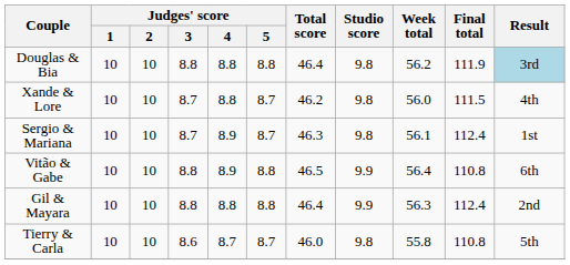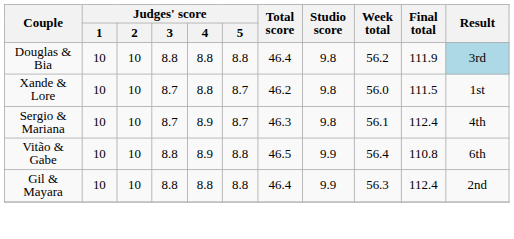Xande & Lore | Result: 4th -> 1st
Sergio & Mariana | Result: 1st -> 4th
- row: Tierry & Carla | 10 | 10 | 8.6 | 8.7 | 8.7 | 46.0 | 9.8 | 55.8 | 110.8 | 5th
